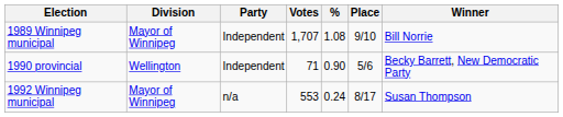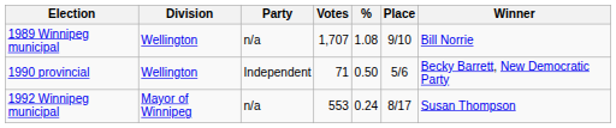1989 Winnipeg municipal | Division: Mayor of Winnipeg -> Wellington
1989 Winnipeg municipal | Party: Independent -> n/a
1990 provincial | %: 0.90 -> 0.50
